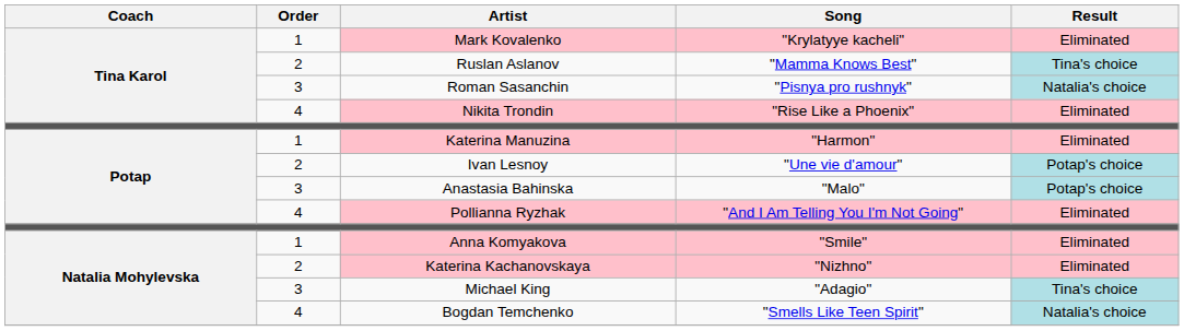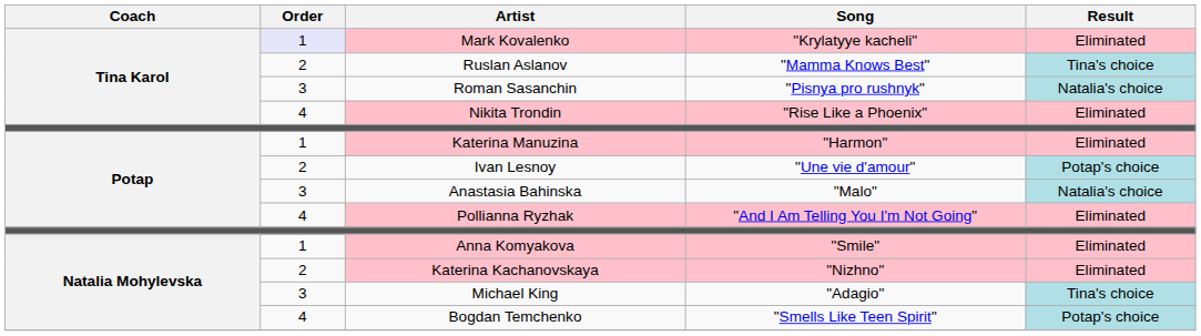Mark Kovalenko | Order: no background -> lavender background
Anastasia Bahinska | Result: Potap's choice -> Natalia's choice
Bogdan Temchenko | Result: Natalia's choice -> Potap's choice
